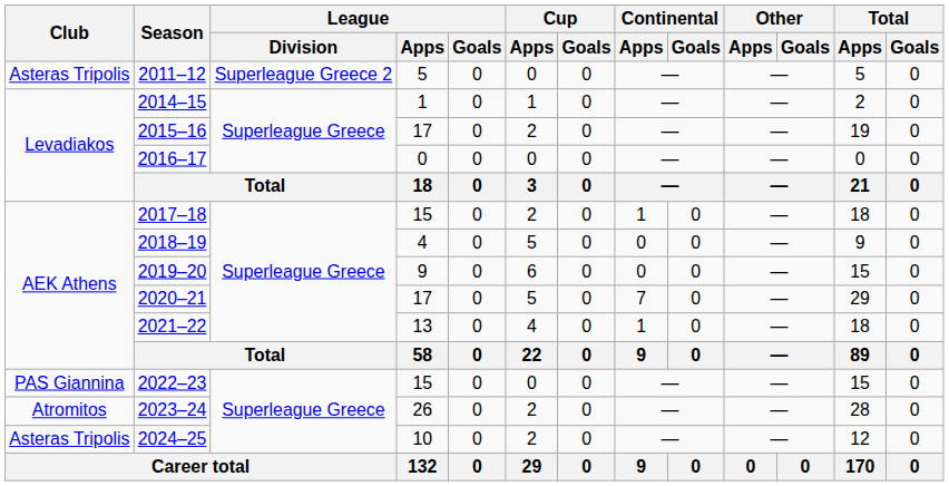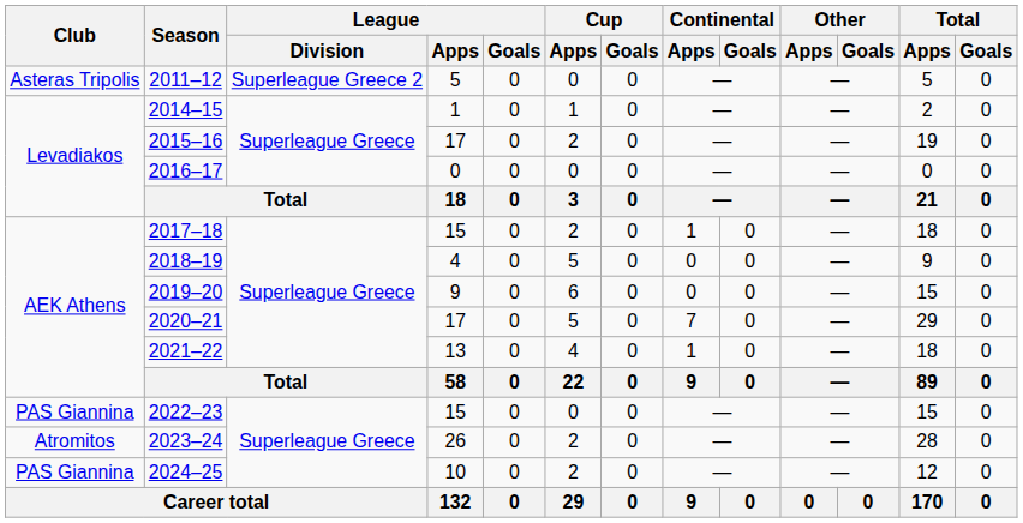2024–25 | Club: Asteras Tripolis -> PAS Giannina
